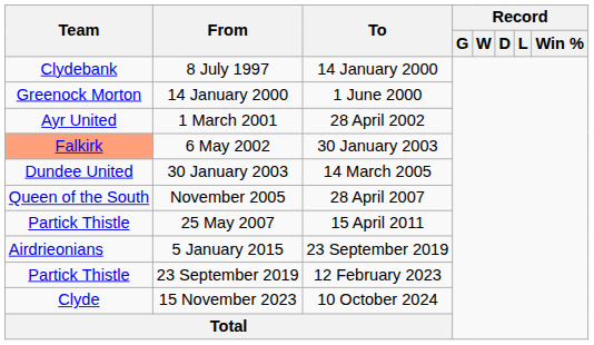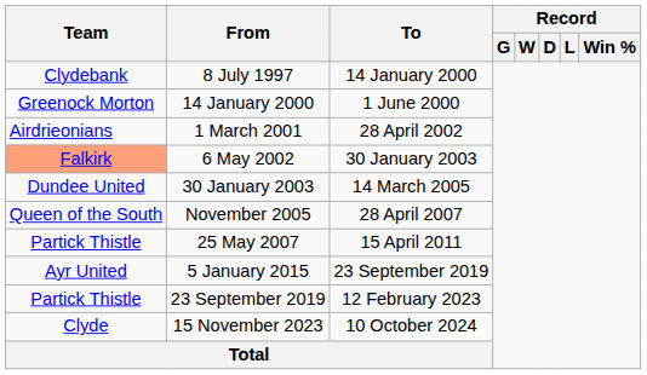1 March 2001 | Team: Ayr United -> Airdrieonians
5 January 2015 | Team: Airdrieonians -> Ayr United
